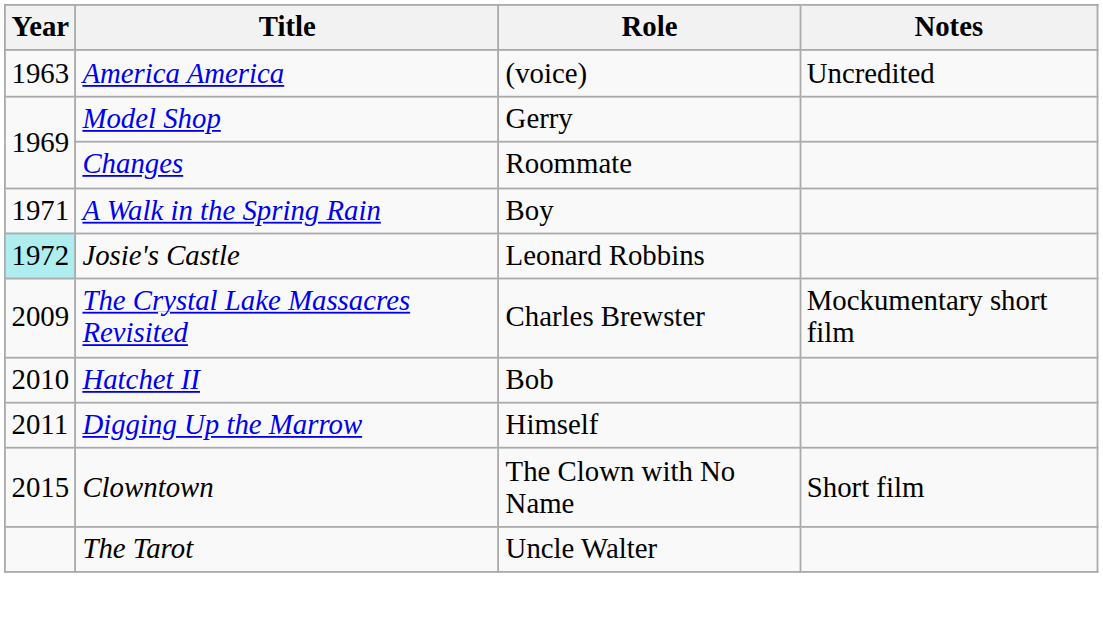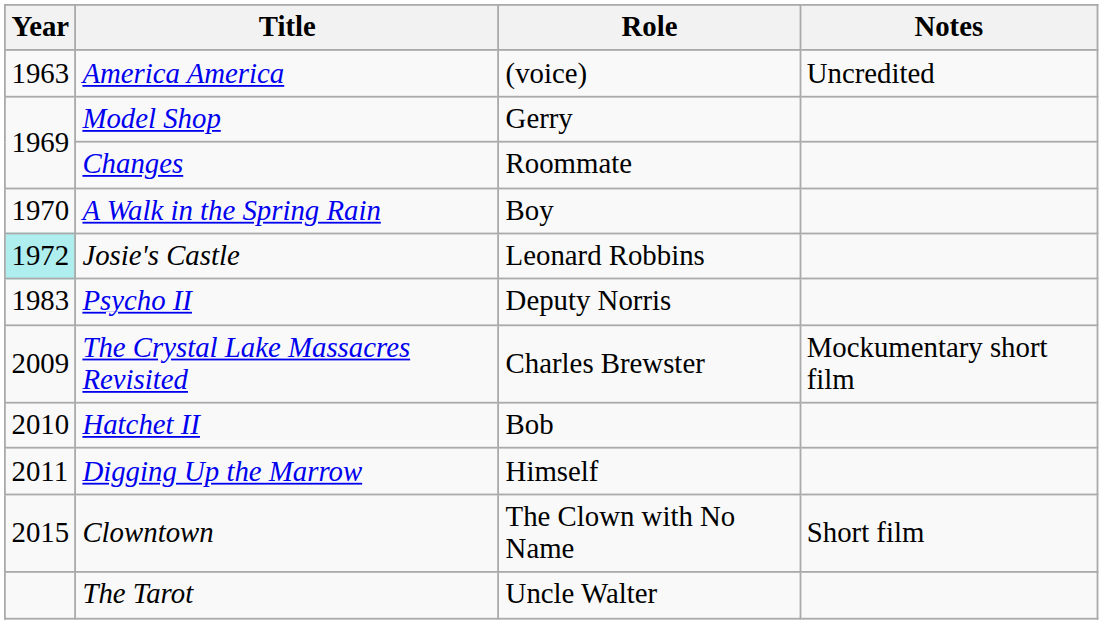A Walk in the Spring Rain | Year: 1971 -> 1970
+ row: 1983 | Psycho II | Deputy Norris
